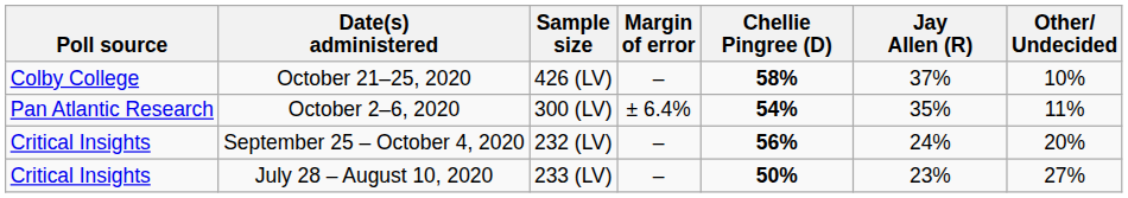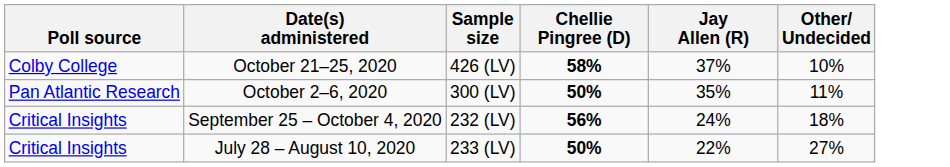- column: Margin of error | – | ± 6.4% | – | –
October 2–6, 2020 | Chellie Pingree (D): 54% -> 50%
September 25 – October 4, 2020 | Other/ Undecided: 20% -> 18%
July 28 – August 10, 2020 | Jay Allen (R): 23% -> 22%
